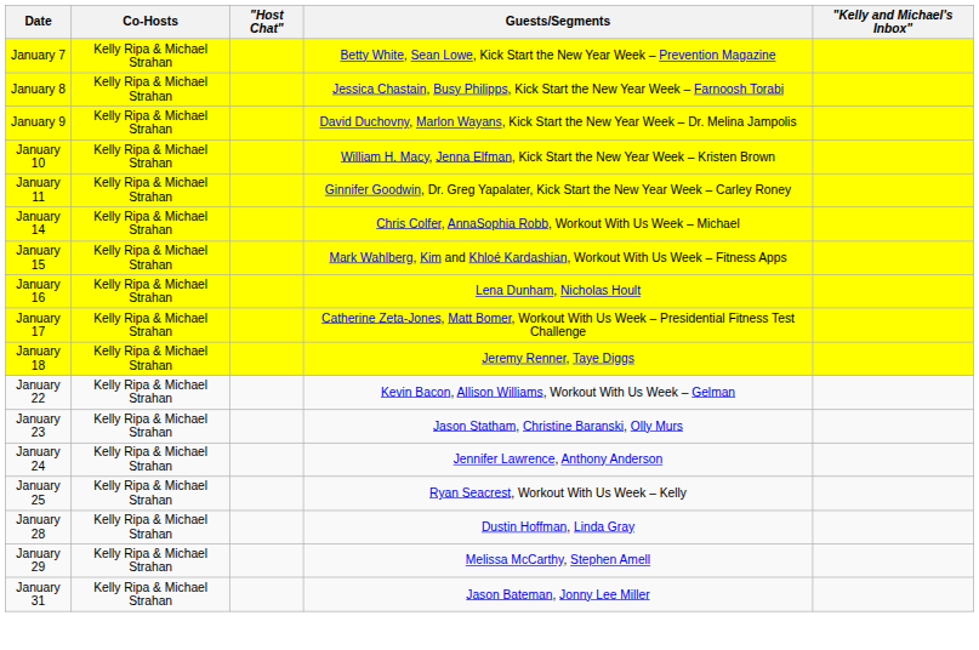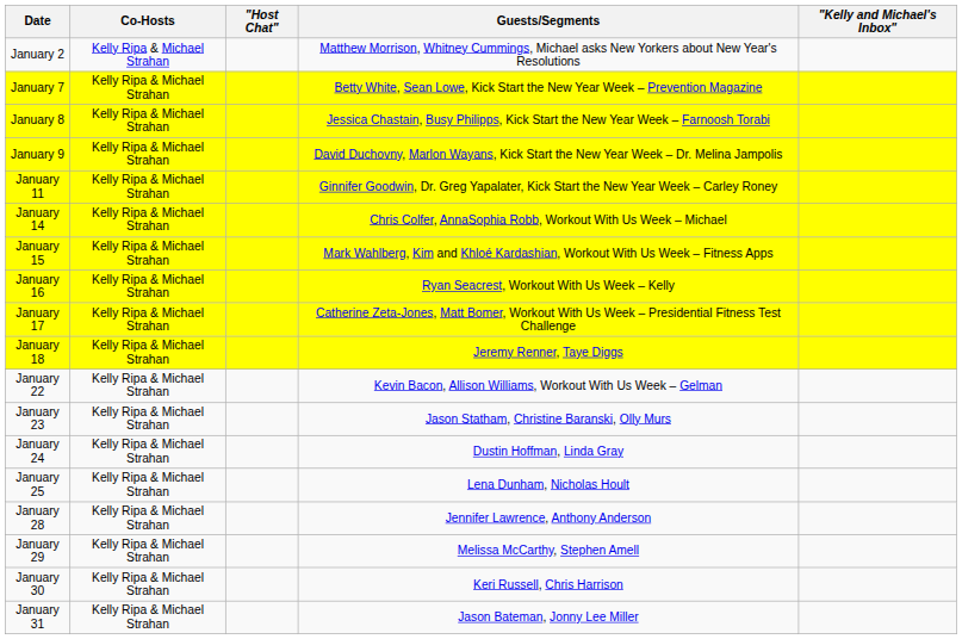+ row: January 2 | Kelly Ripa & Michael Strahan | Matthew Morrison, Whitney Cummings, Michael asks New Yorkers about New Year's Resolutions
- row: January 10 | Kelly Ripa & Michael Strahan | William H. Macy, Jenna Elfman, Kick Start the New Year Week – Kristen Brown
January 16 | Guests/Segments: Lena Dunham, Nicholas Hoult -> Ryan Seacrest, Workout With Us Week – Kelly
January 24 | Guests/Segments: Jennifer Lawrence, Anthony Anderson -> Dustin Hoffman, Linda Gray
January 25 | Guests/Segments: Ryan Seacrest, Workout With Us Week – Kelly -> Lena Dunham, Nicholas Hoult
January 28 | Guests/Segments: Dustin Hoffman, Linda Gray -> Jennifer Lawrence, Anthony Anderson
+ row: January 30 | Kelly Ripa & Michael Strahan | Keri Russell, Chris Harrison
